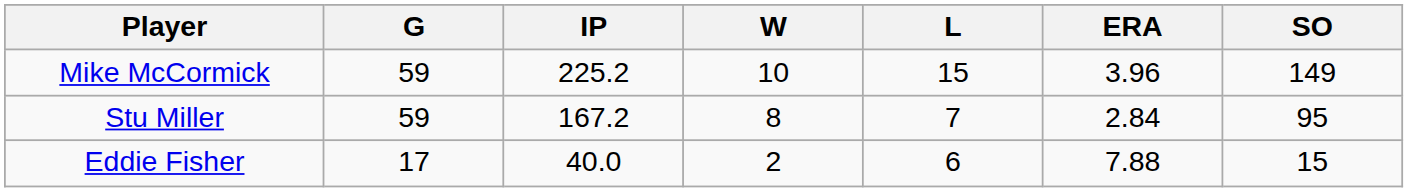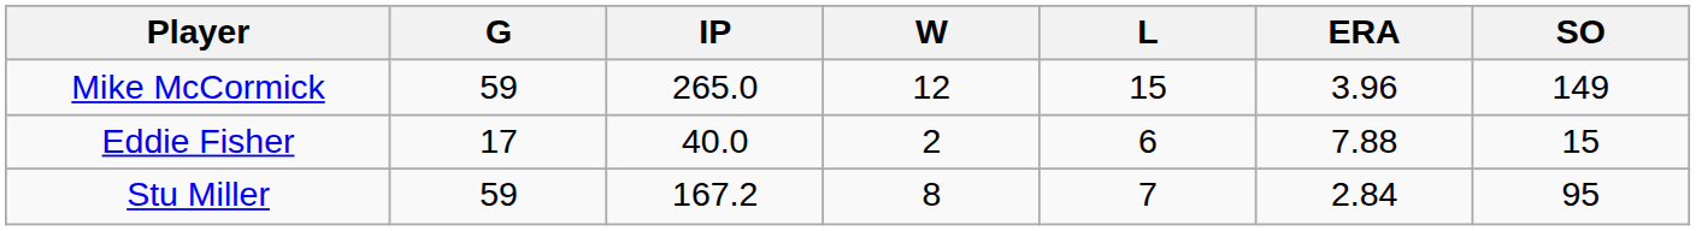Mike McCormick | IP: 225.2 -> 265.0
Mike McCormick | W: 10 -> 12
rows swapped: Stu Miller <-> Eddie Fisher
